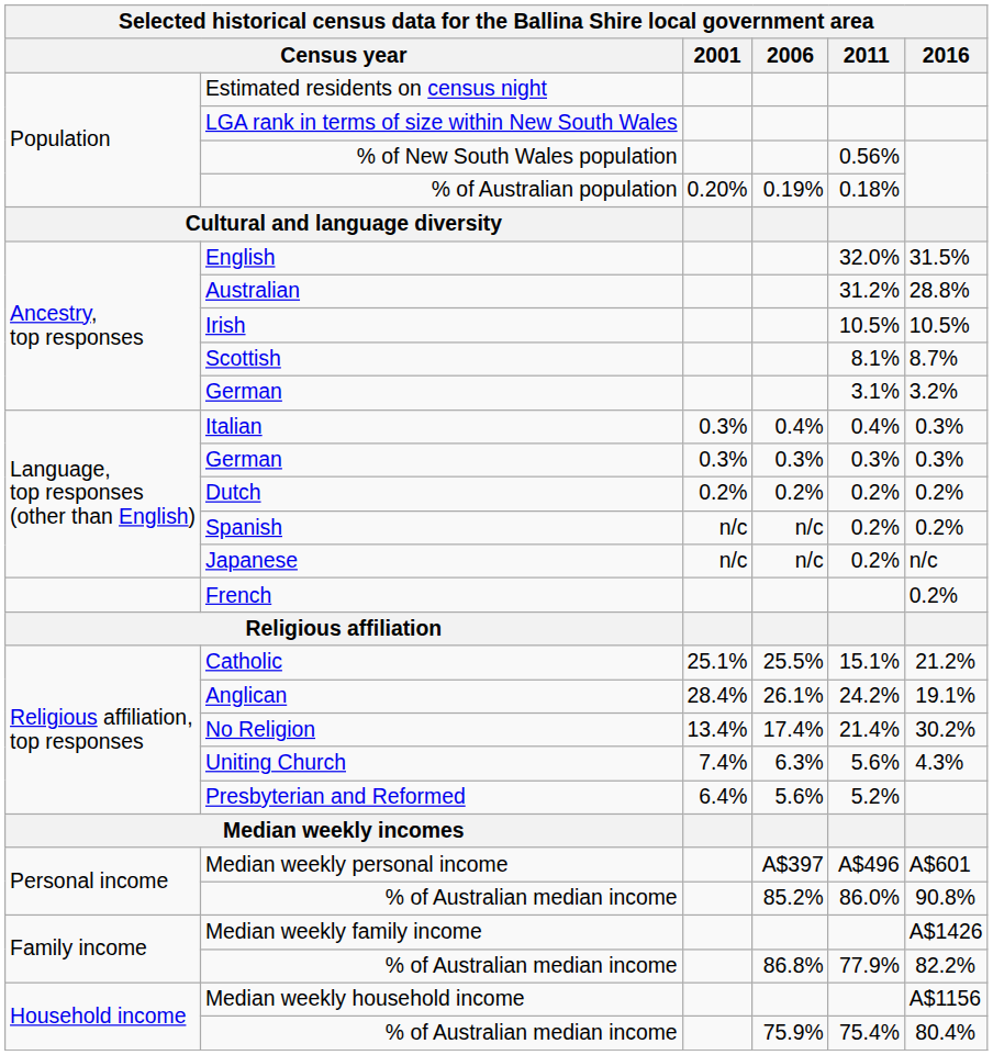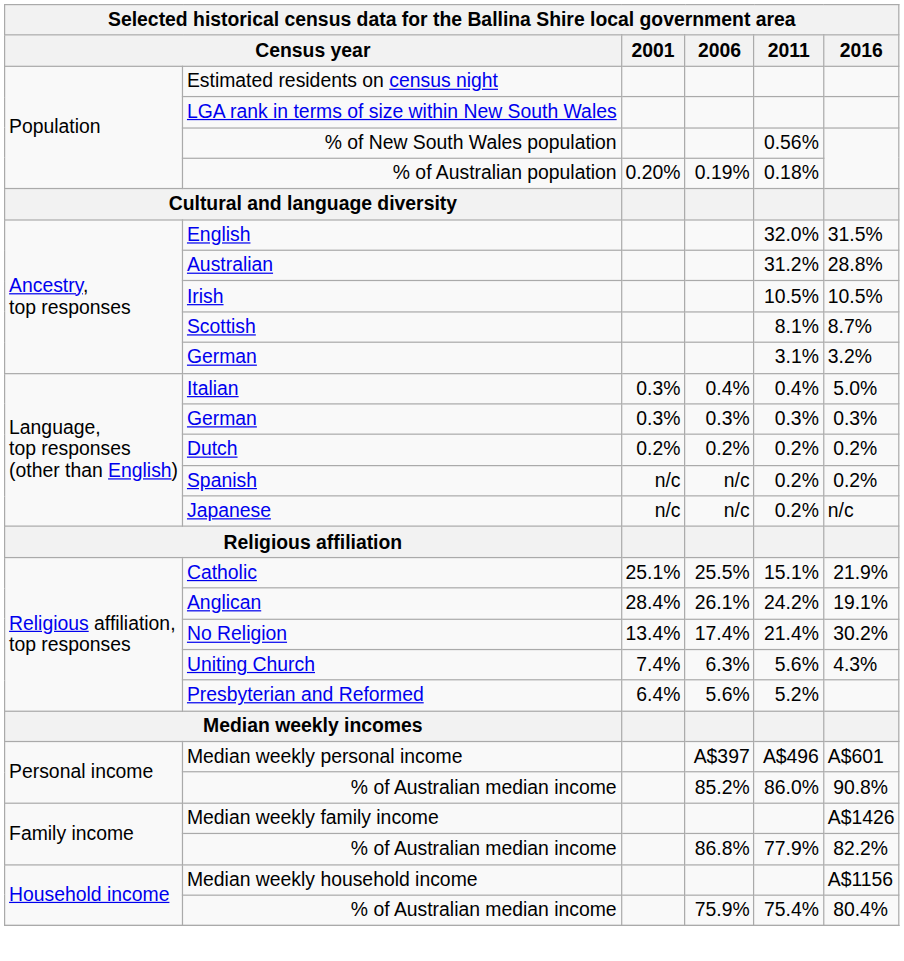Italian | 2016: 0.3% -> 5.0%
- row: French | 0.2%
Catholic | 2016: 21.2% -> 21.9%
